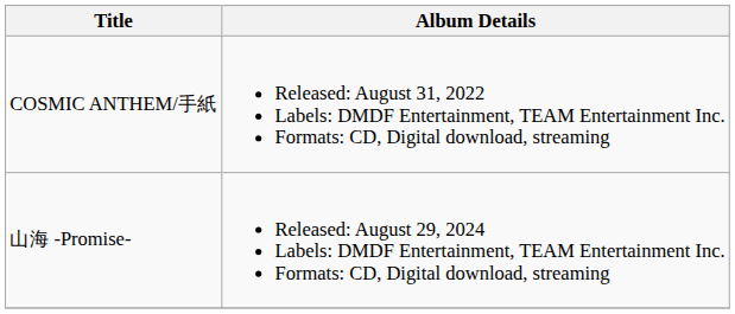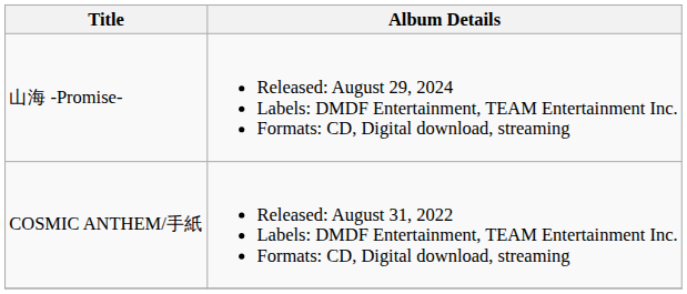rows swapped: COSMIC ANTHEM/手紙 <-> 山海 -Promise-
